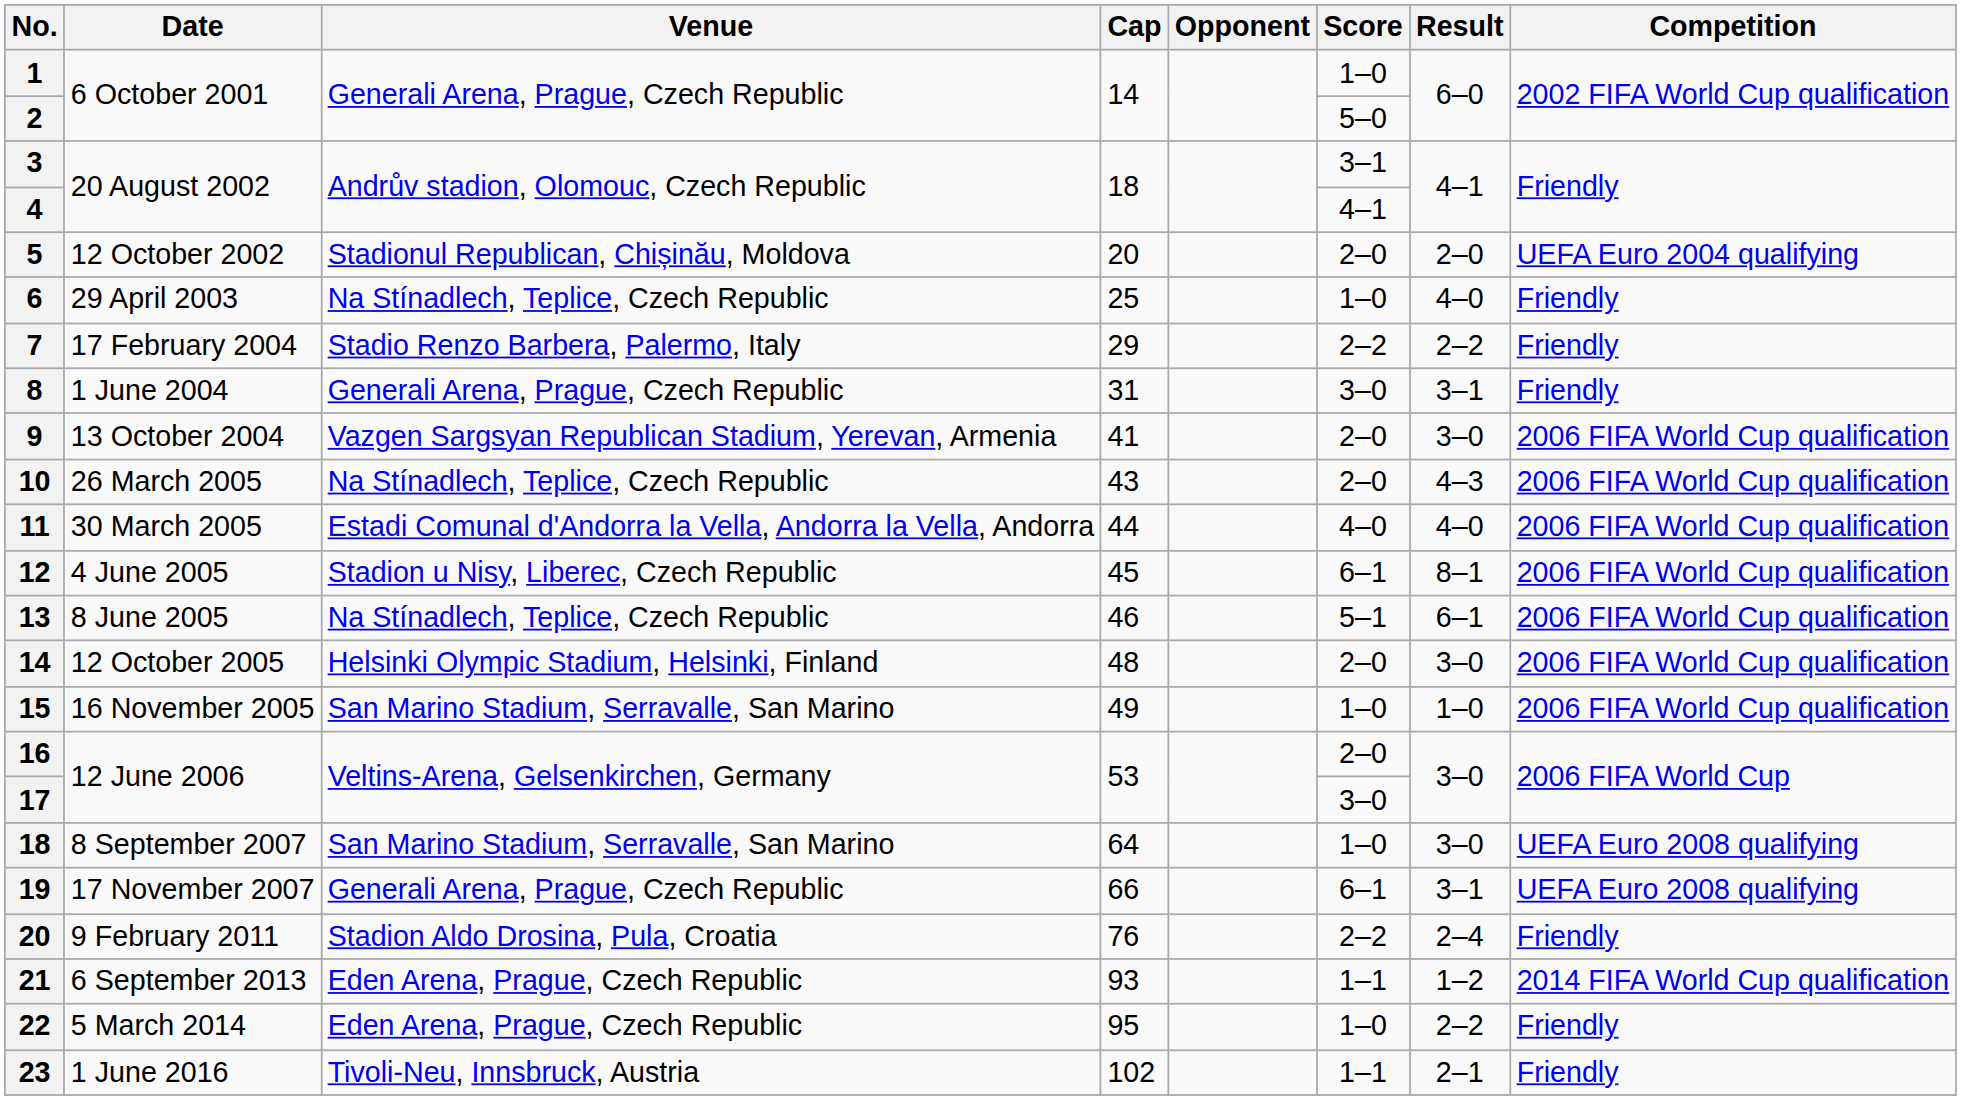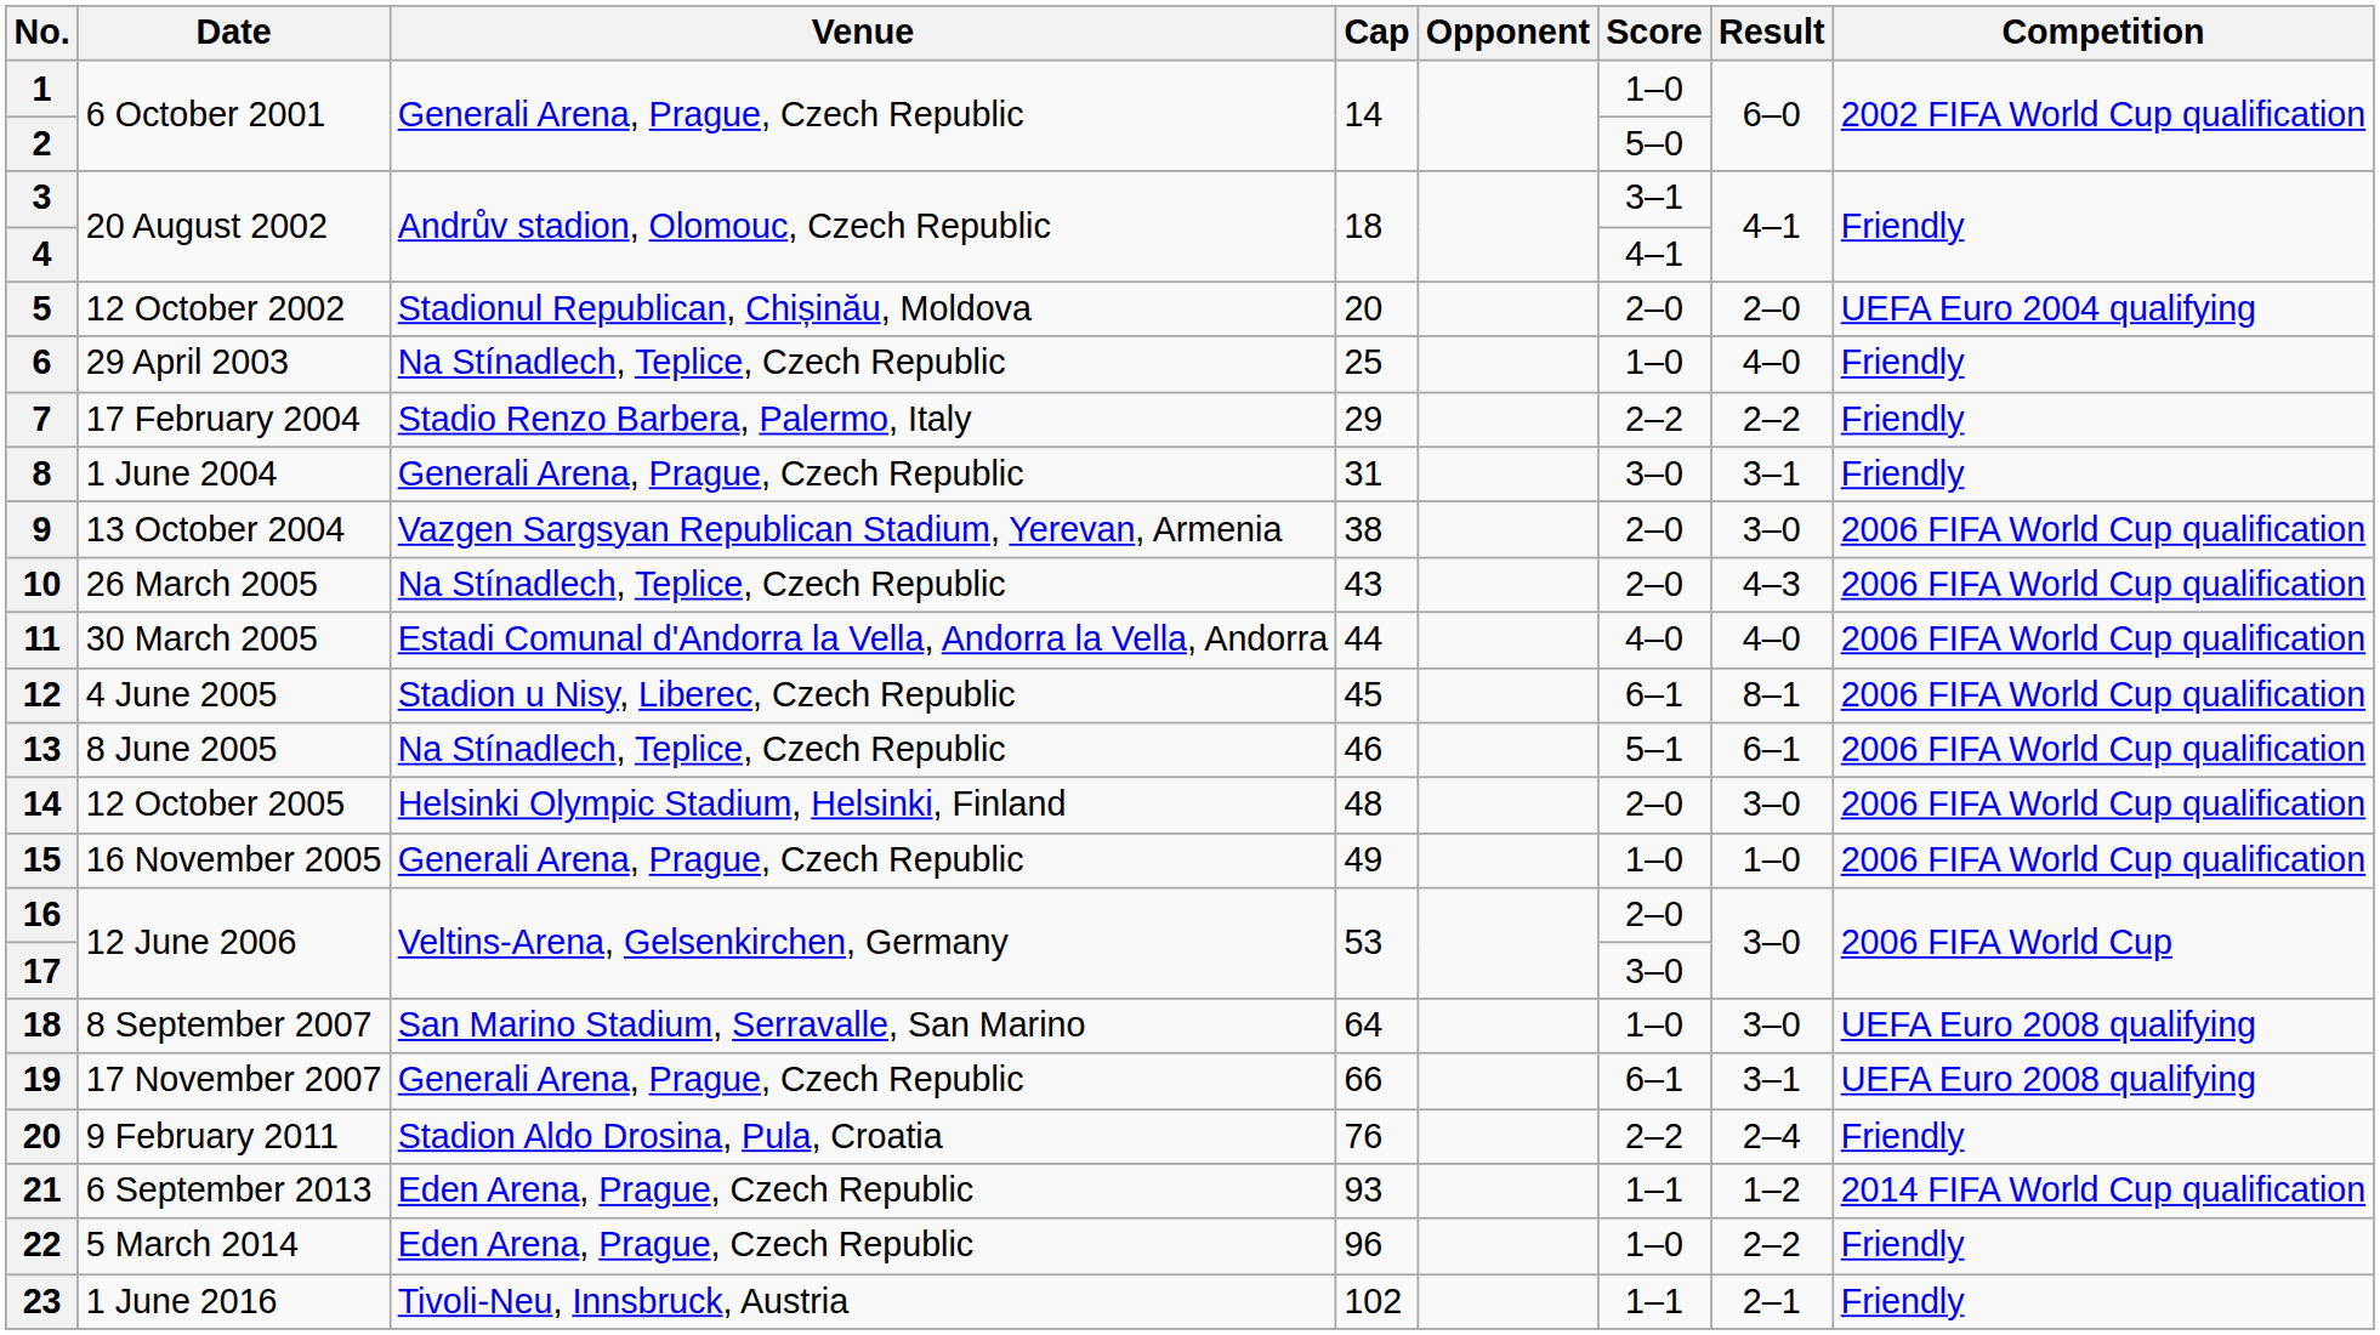9 | Cap: 41 -> 38
15 | Venue: San Marino Stadium, Serravalle, San Marino -> Generali Arena, Prague, Czech Republic
22 | Cap: 95 -> 96
